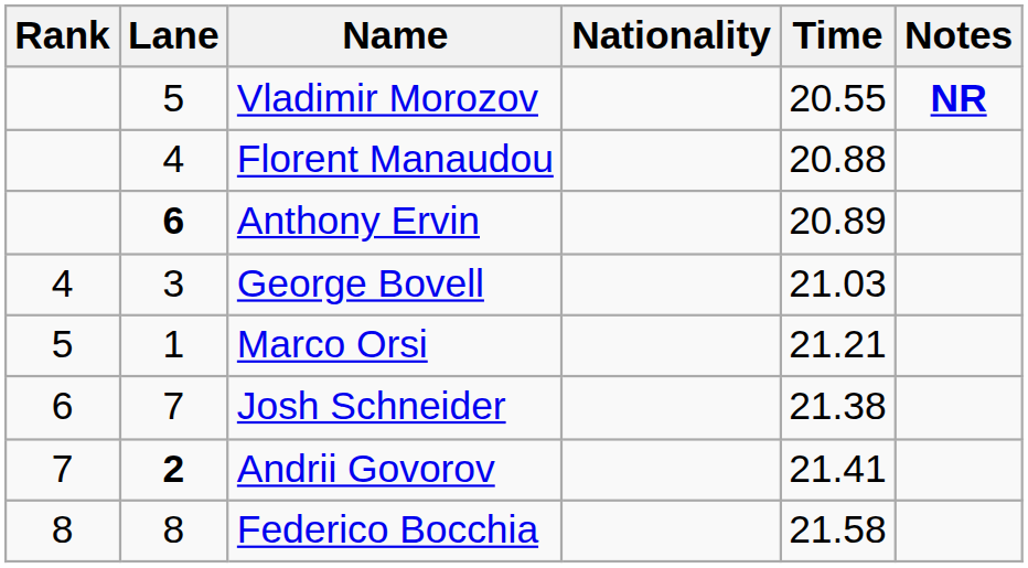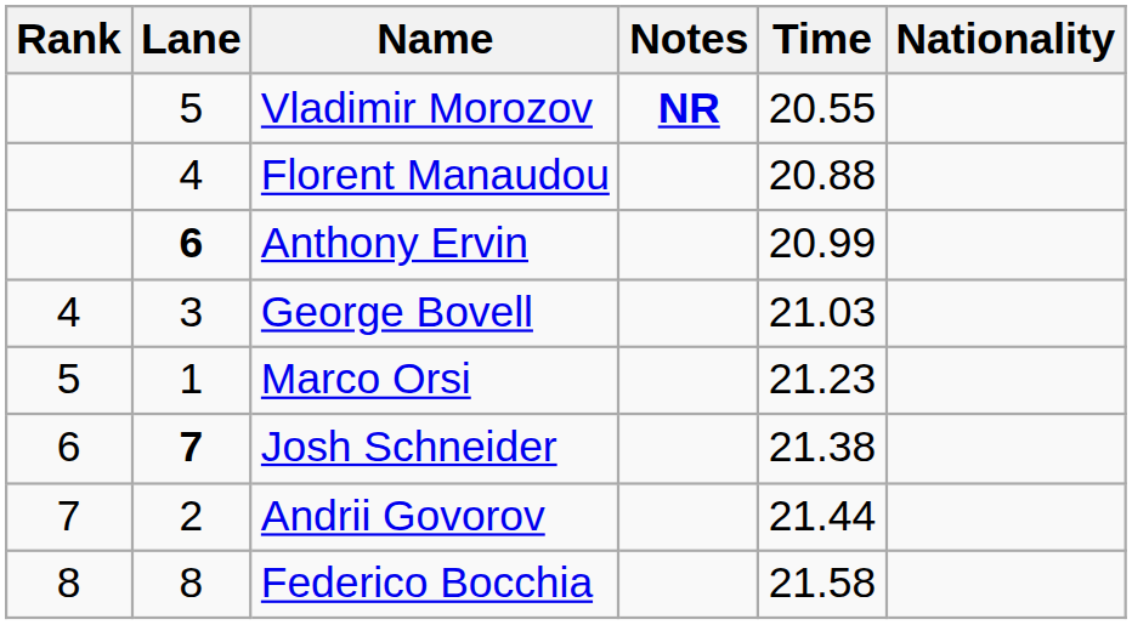columns swapped: Nationality <-> Notes
Anthony Ervin | Time: 20.89 -> 20.99
Marco Orsi | Time: 21.21 -> 21.23
Josh Schneider | Lane: normal -> bold
Andrii Govorov | Lane: bold -> normal
Andrii Govorov | Time: 21.41 -> 21.44
